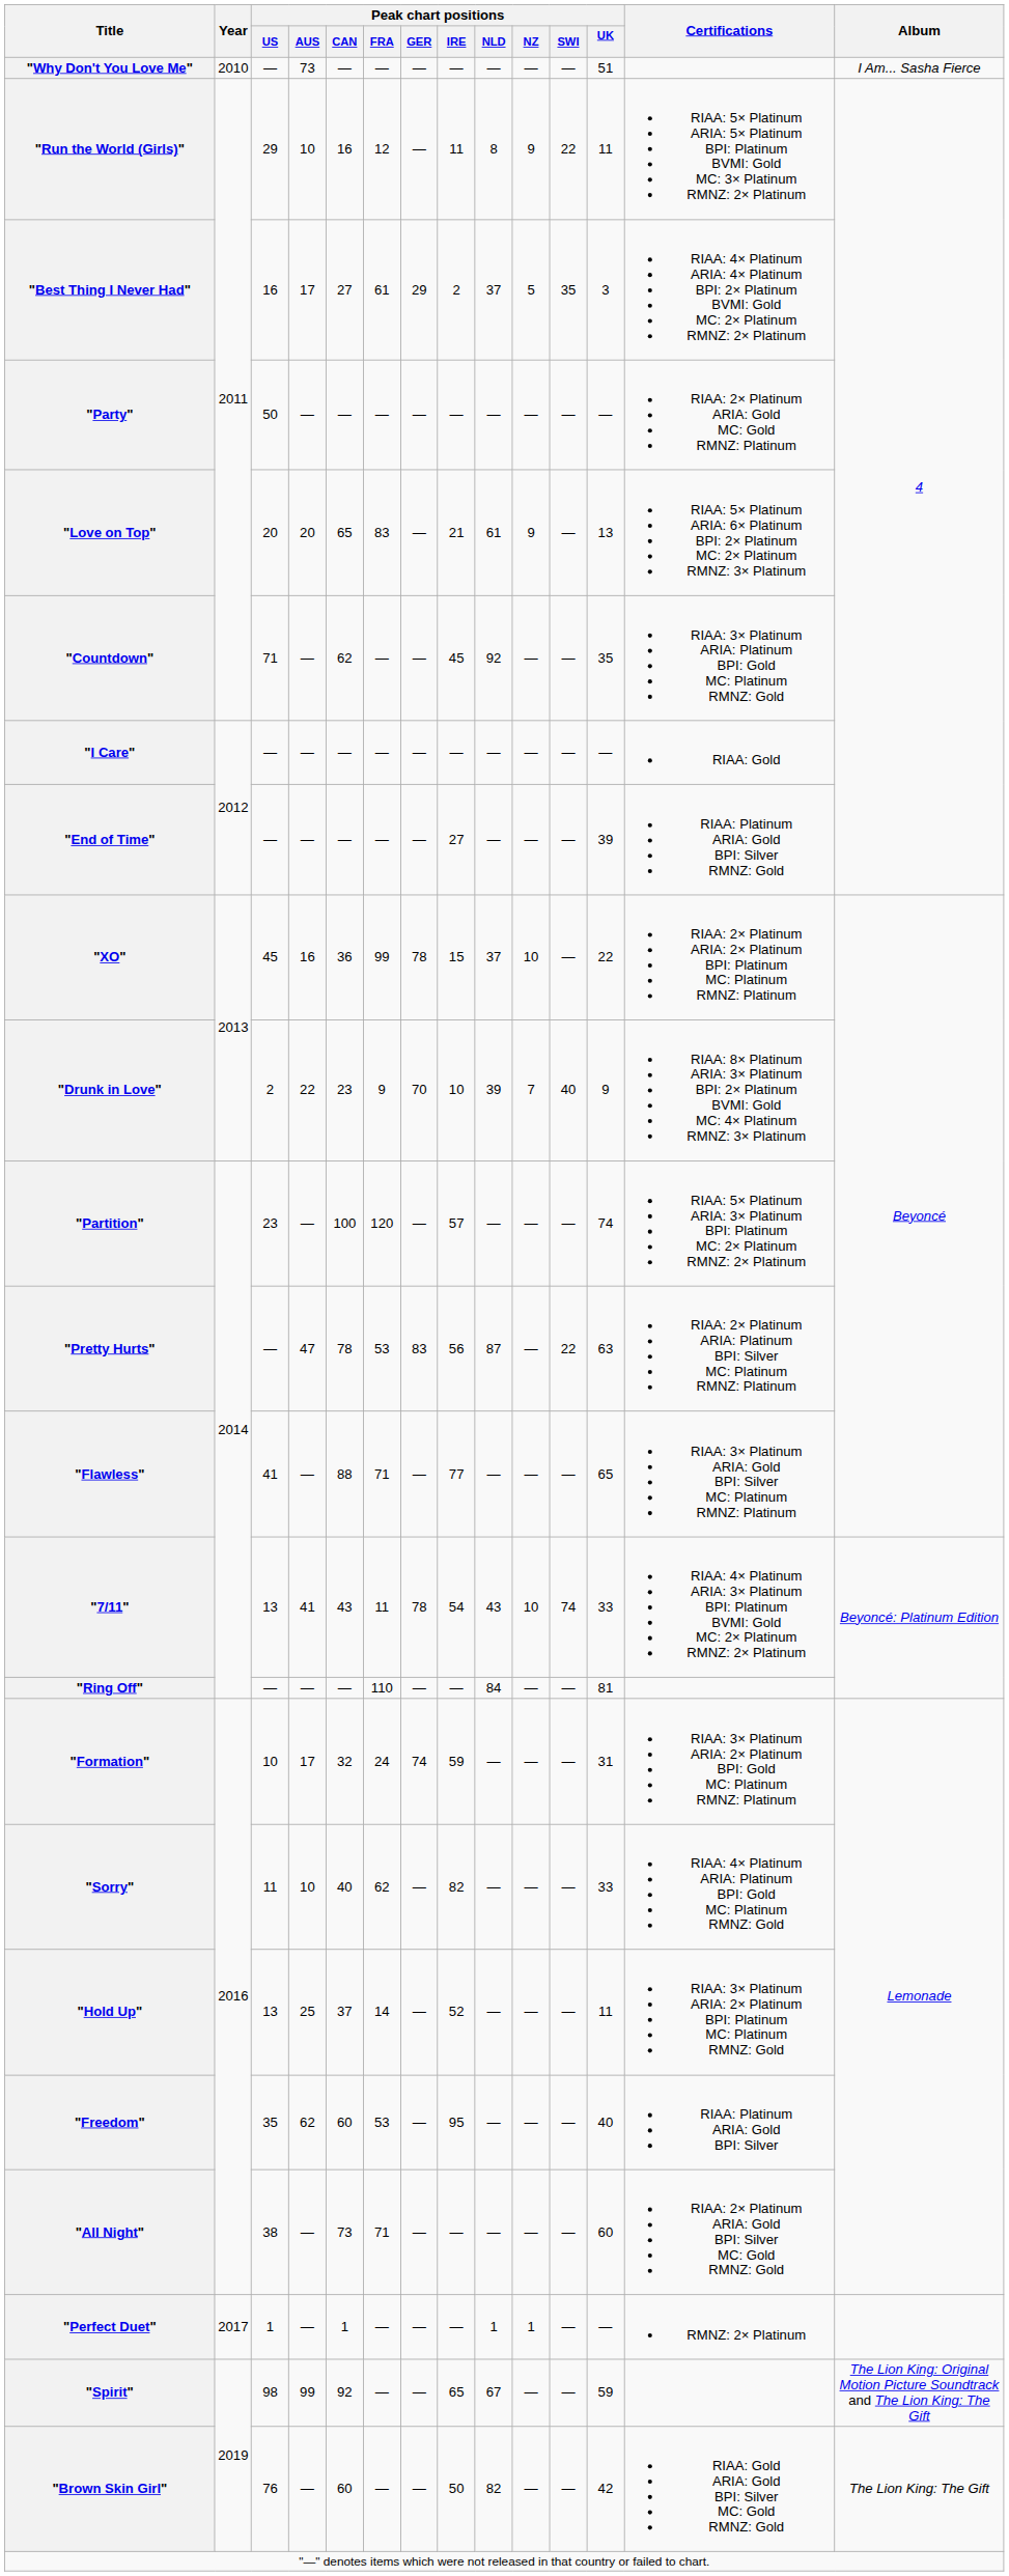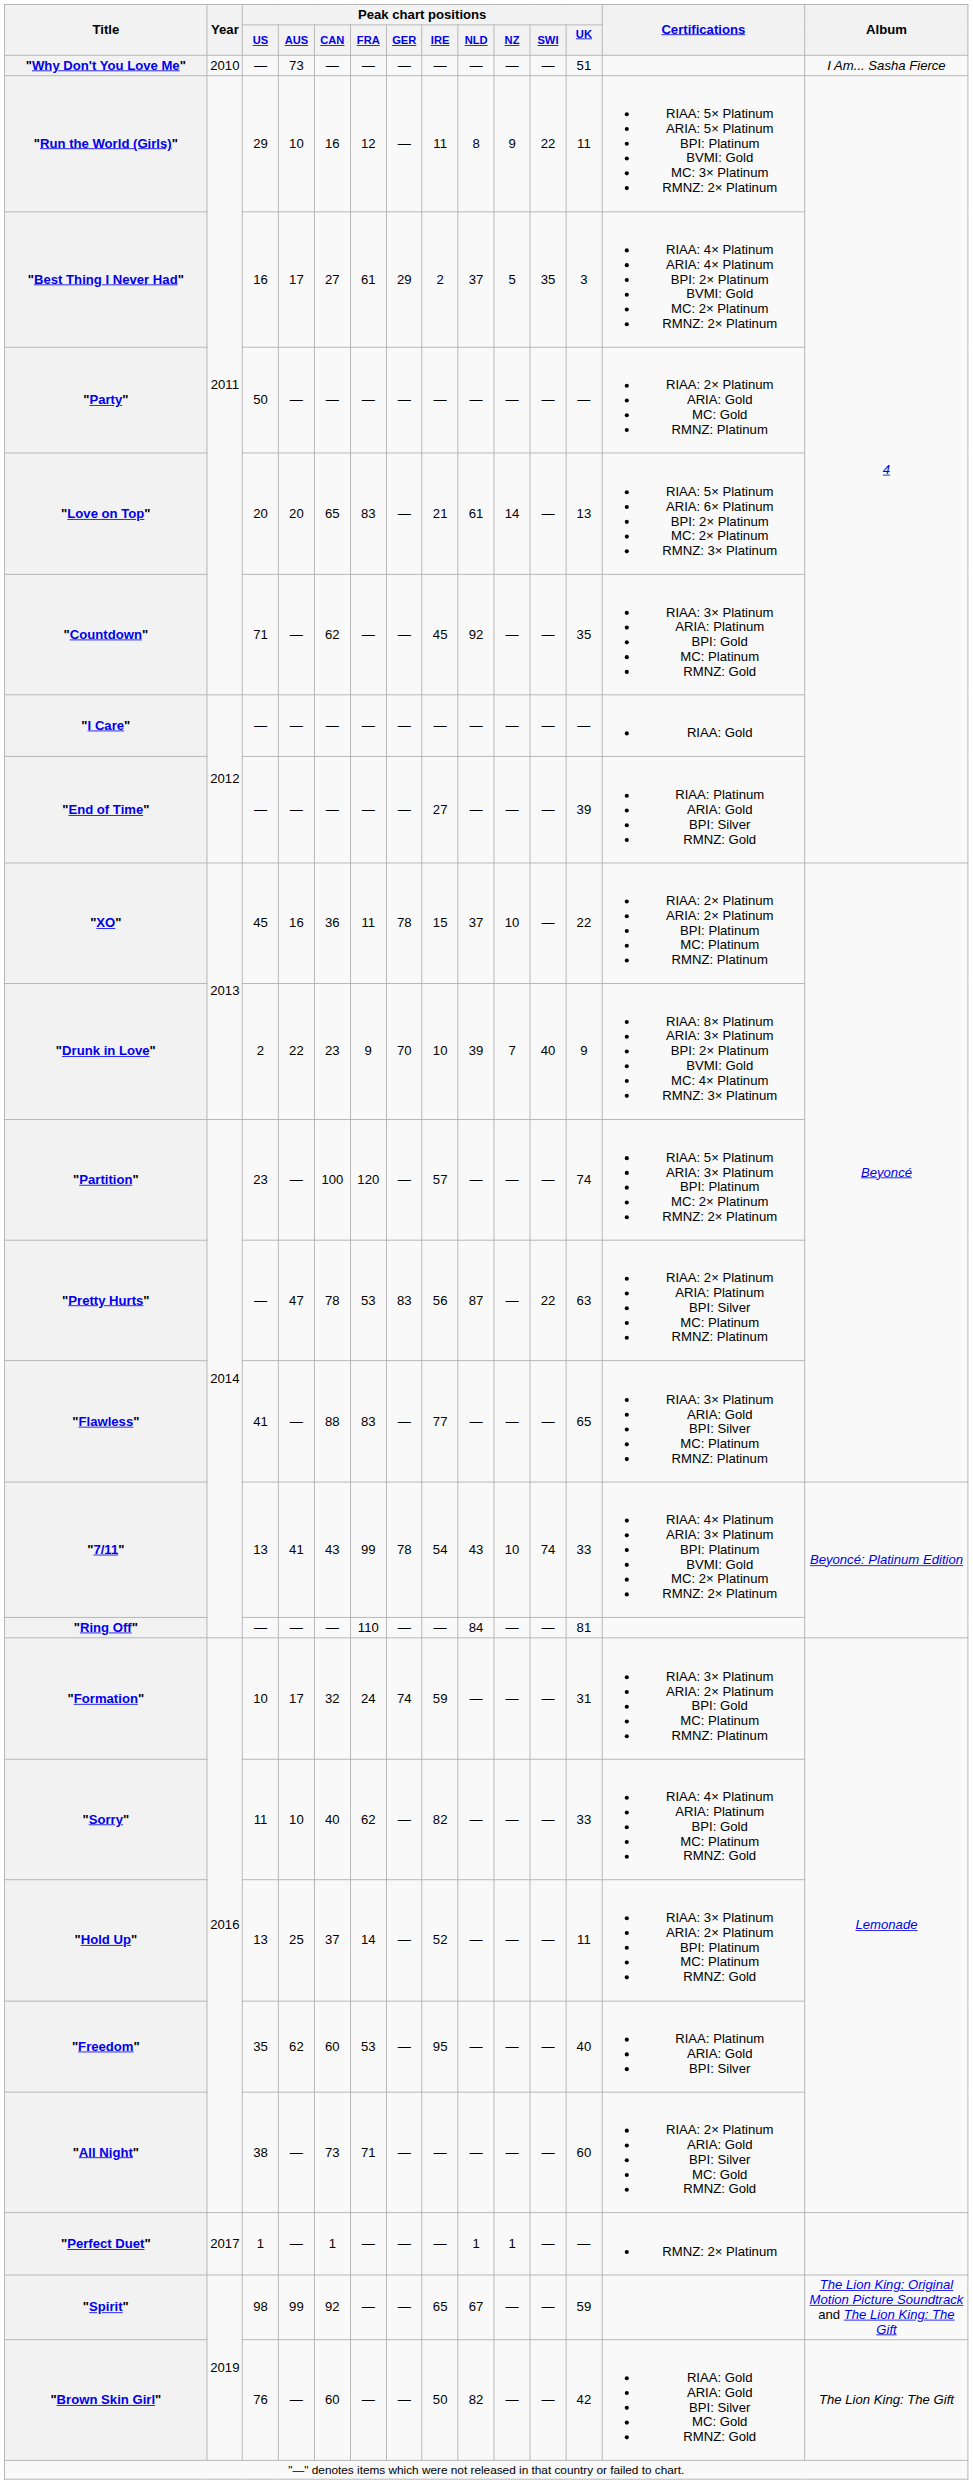"Love on Top" | Peak chart positions / NZ: 9 -> 14
"XO" | Peak chart positions / FRA: 99 -> 11
"Flawless" | Peak chart positions / FRA: 71 -> 83
"7/11" | Peak chart positions / FRA: 11 -> 99
